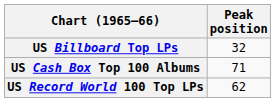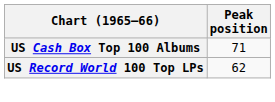- row: US Billboard Top LPs | 32
